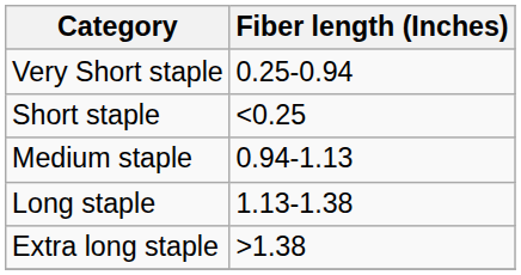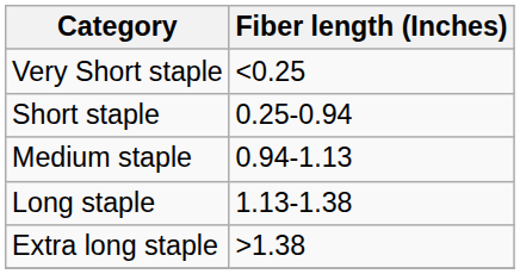Very Short staple | Fiber length (Inches): 0.25-0.94 -> <0.25
Short staple | Fiber length (Inches): <0.25 -> 0.25-0.94
